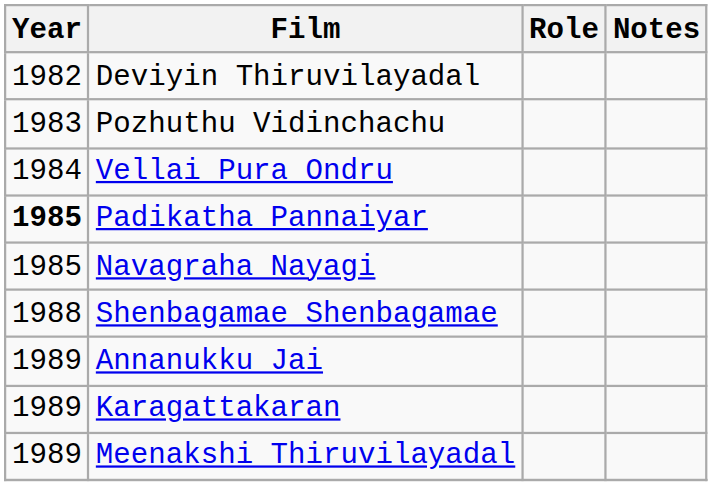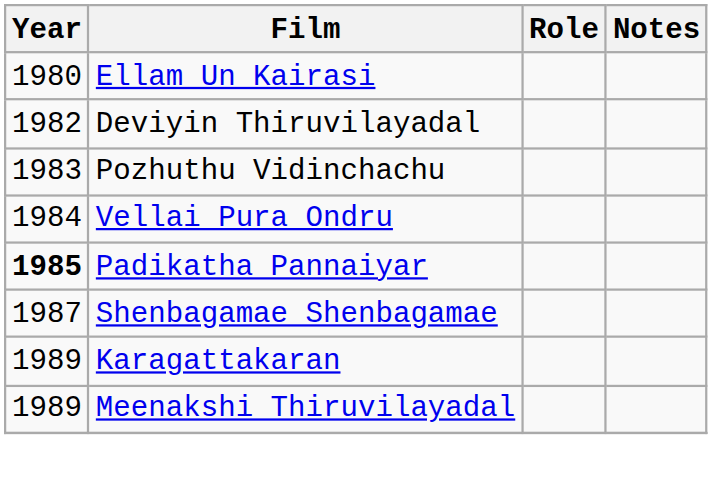+ row: 1980 | Ellam Un Kairasi
- row: 1985 | Navagraha Nayagi
Shenbagamae Shenbagamae | Year: 1988 -> 1987
- row: 1989 | Annanukku Jai
